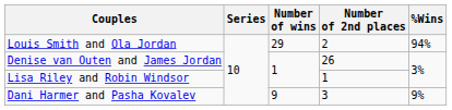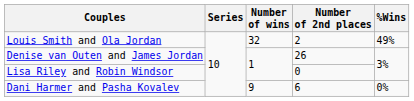Louis Smith and Ola Jordan | Number of wins: 29 -> 32
Louis Smith and Ola Jordan | %Wins: 94% -> 49%
Lisa Riley and Robin Windsor | Number of 2nd places: 1 -> 0
Dani Harmer and Pasha Kovalev | Number of 2nd places: 3 -> 6
Dani Harmer and Pasha Kovalev | %Wins: 9% -> 0%
